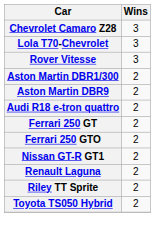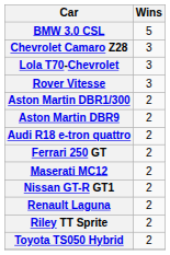+ row: BMW 3.0 CSL | 5
- row: Ferrari 250 GTO | 2
+ row: Maserati MC12 | 2
